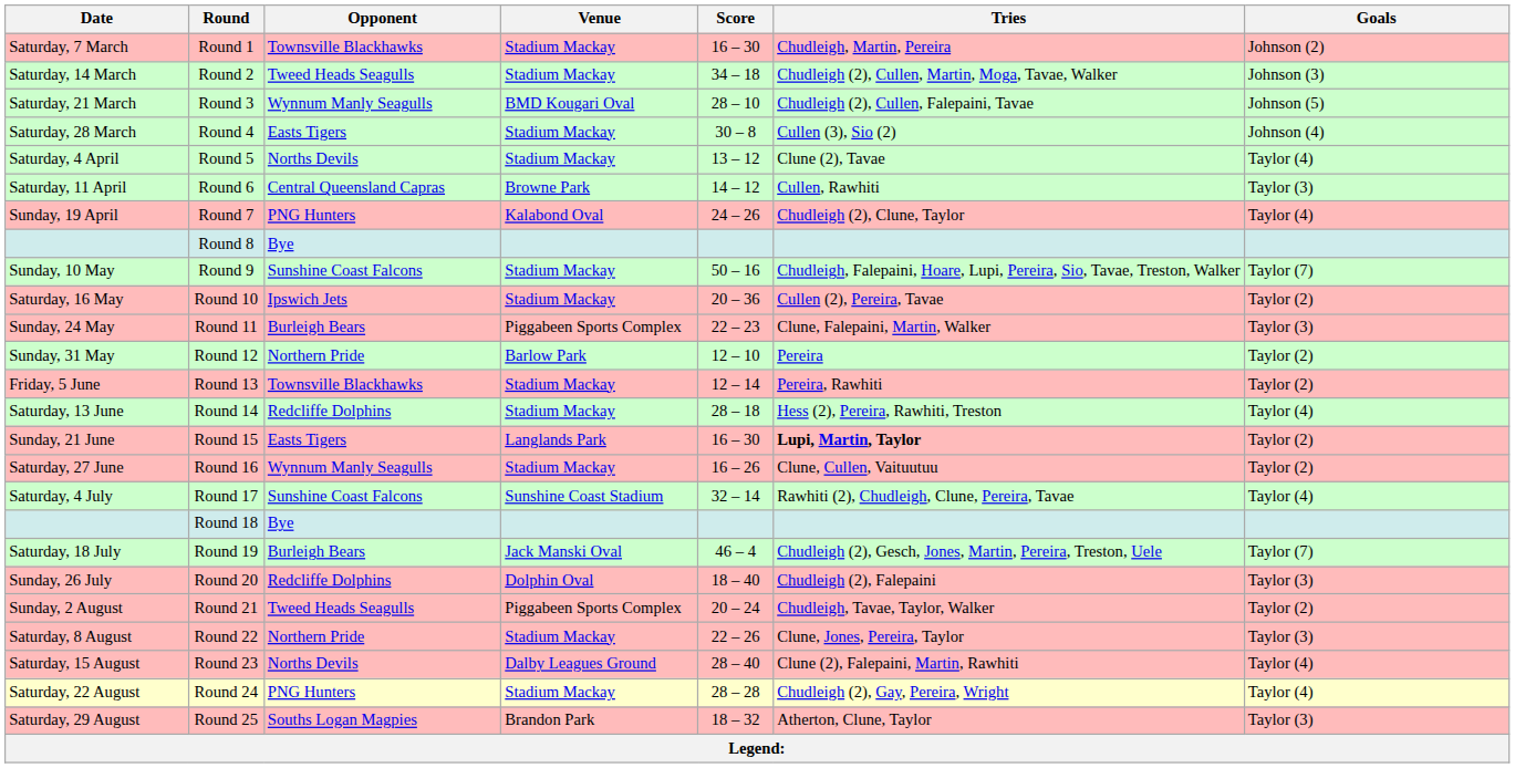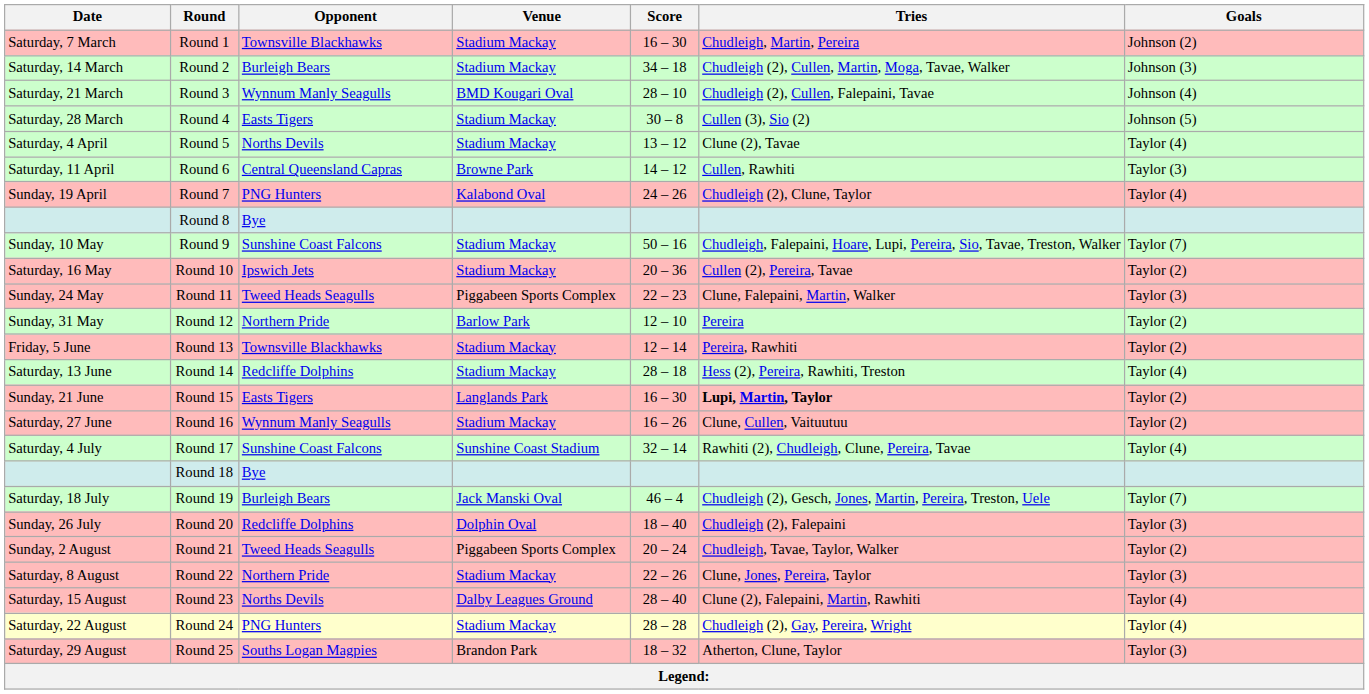Round 2 | Opponent: Tweed Heads Seagulls -> Burleigh Bears
Round 3 | Goals: Johnson (5) -> Johnson (4)
Round 4 | Goals: Johnson (4) -> Johnson (5)
Round 11 | Opponent: Burleigh Bears -> Tweed Heads Seagulls
